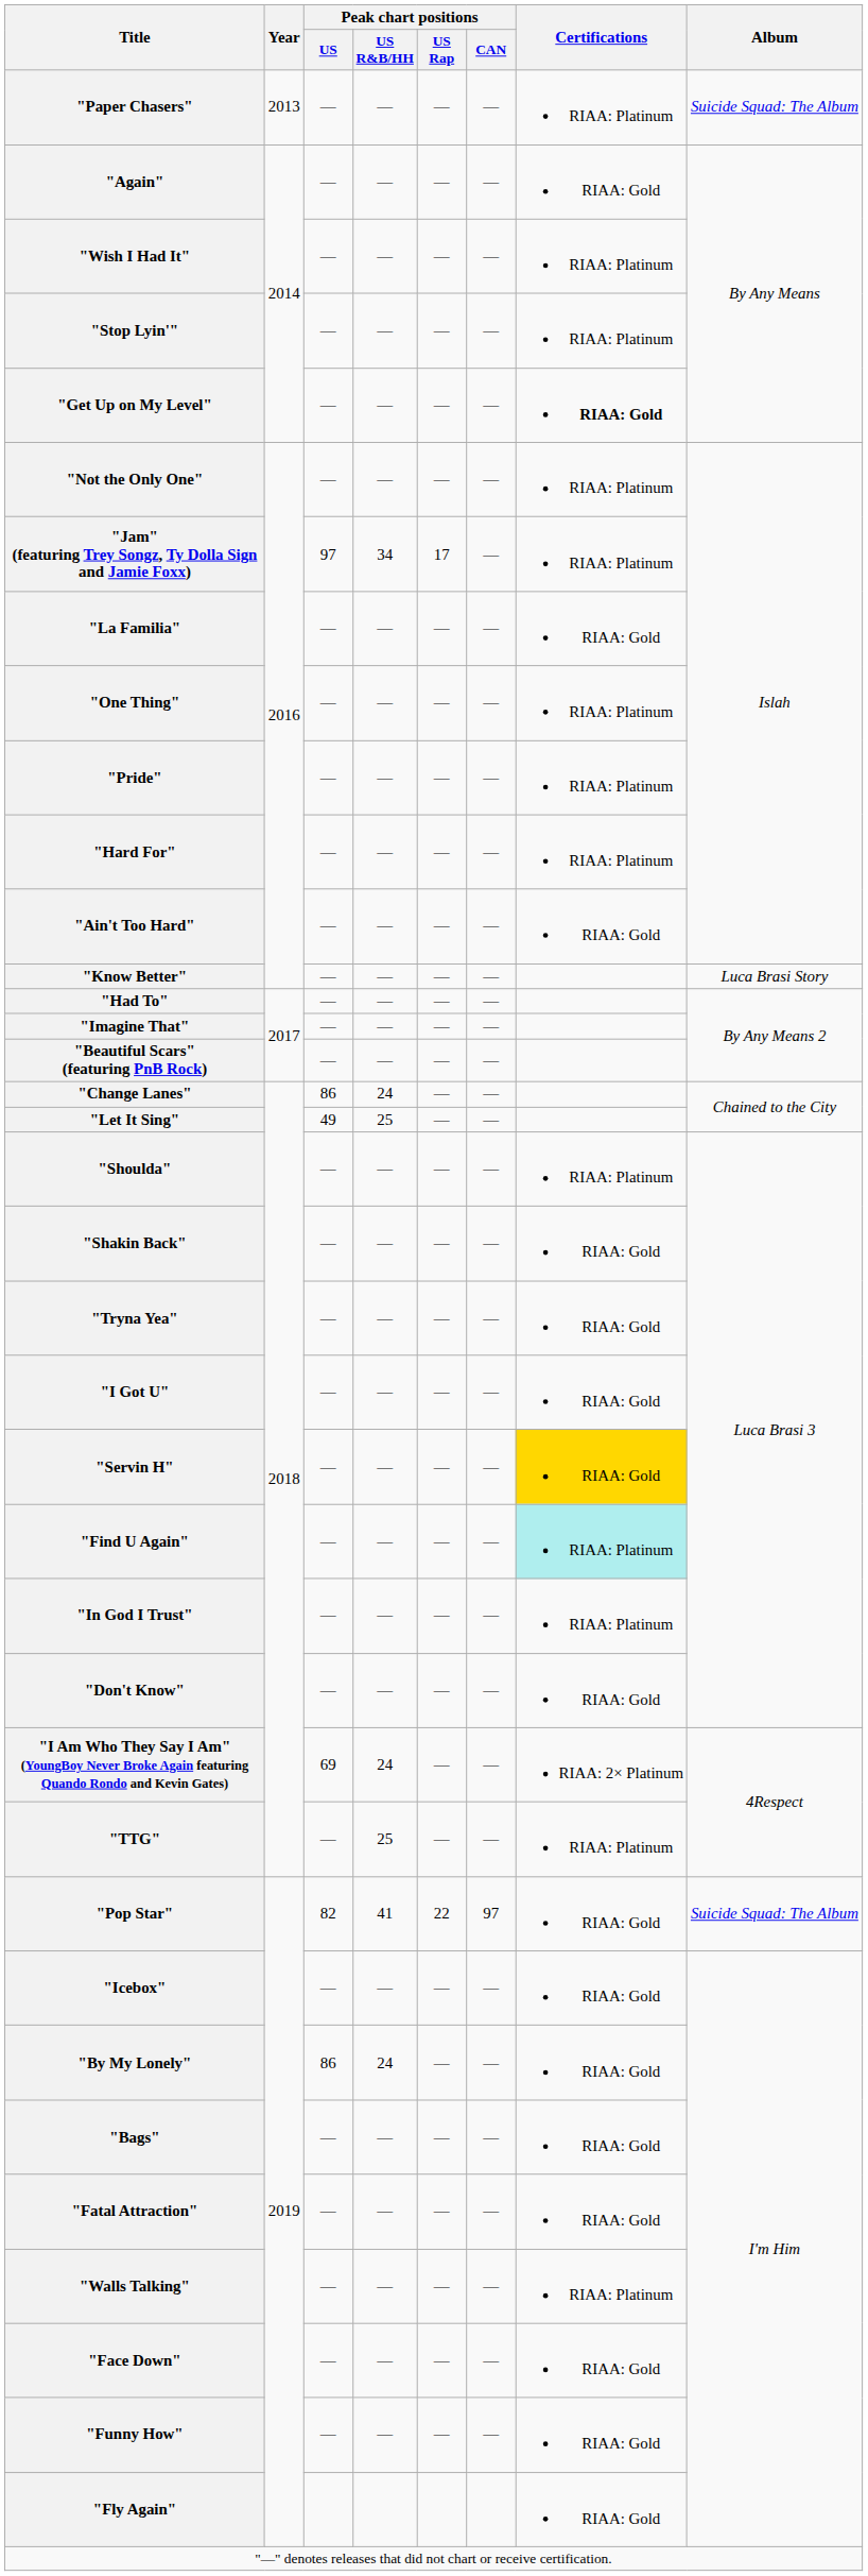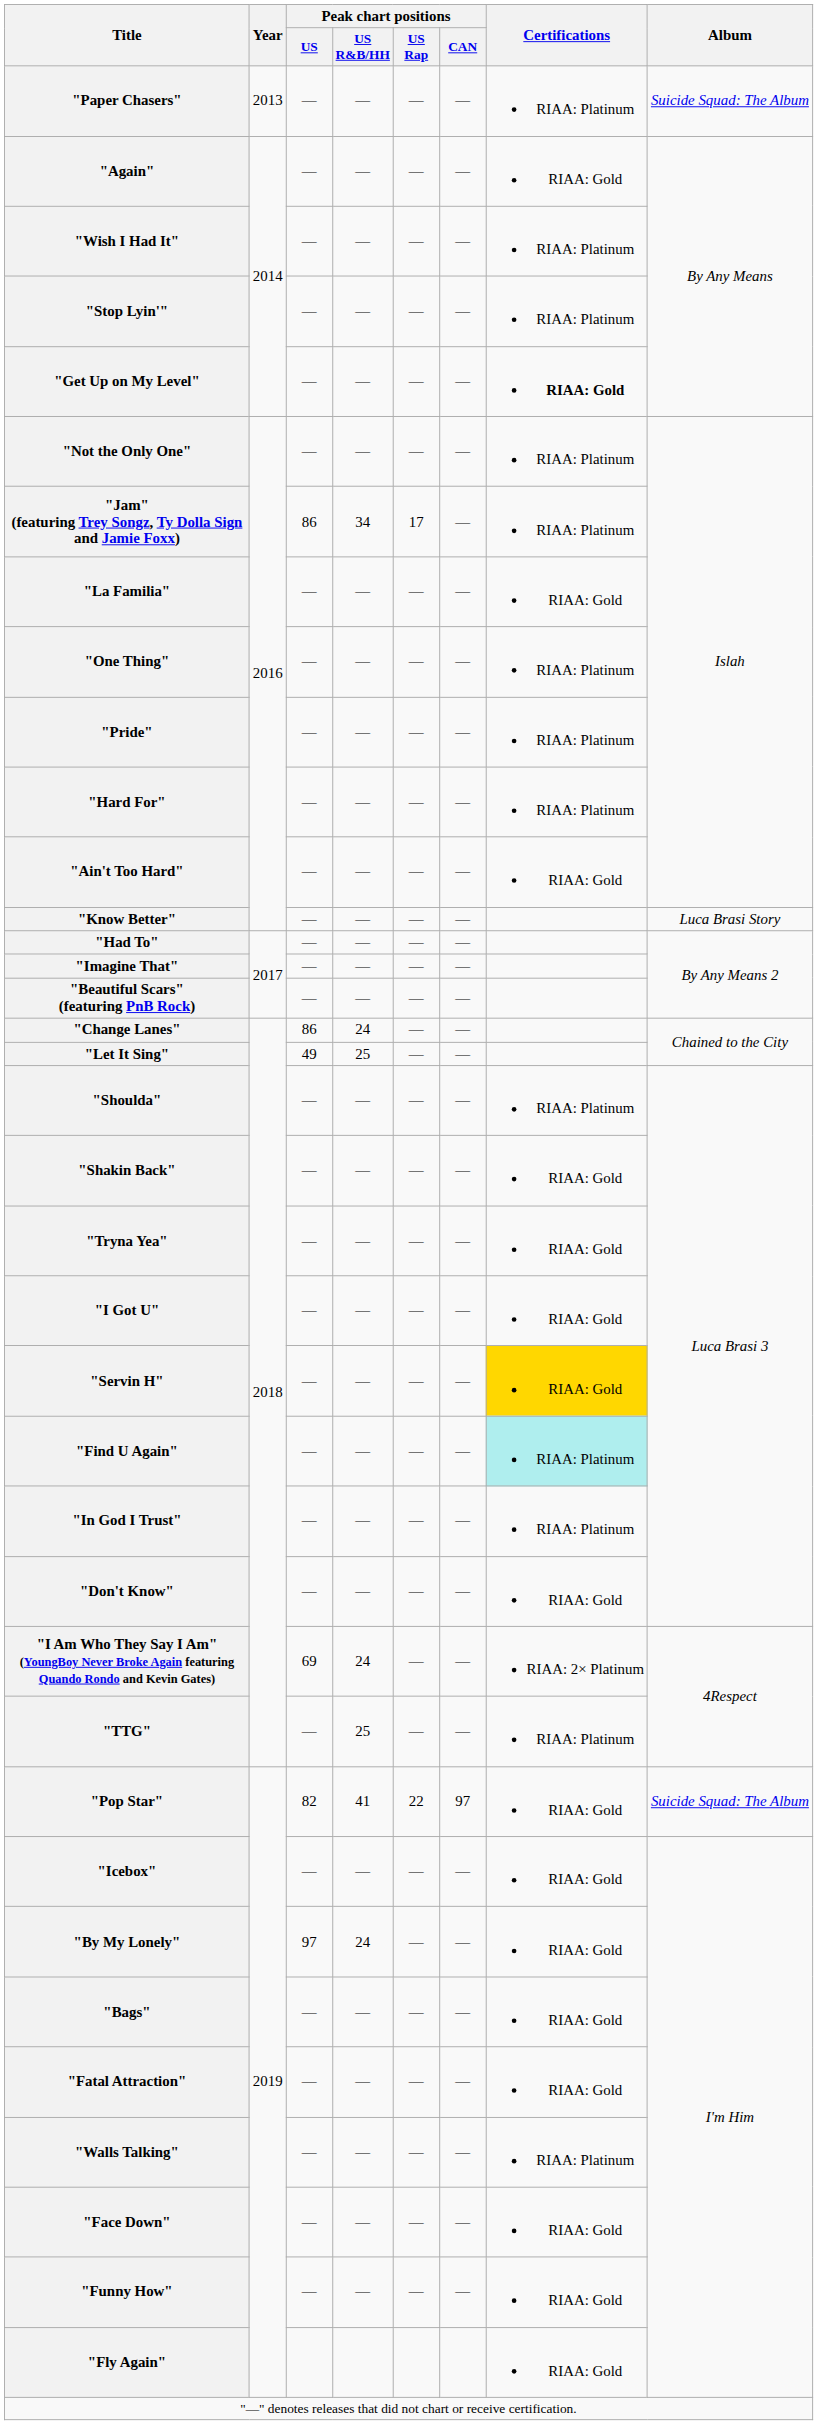"Jam" (featuring Trey Songz, Ty Dolla Sign and Jamie Foxx) | Peak chart positions / US: 97 -> 86
"By My Lonely" | Peak chart positions / US: 86 -> 97
